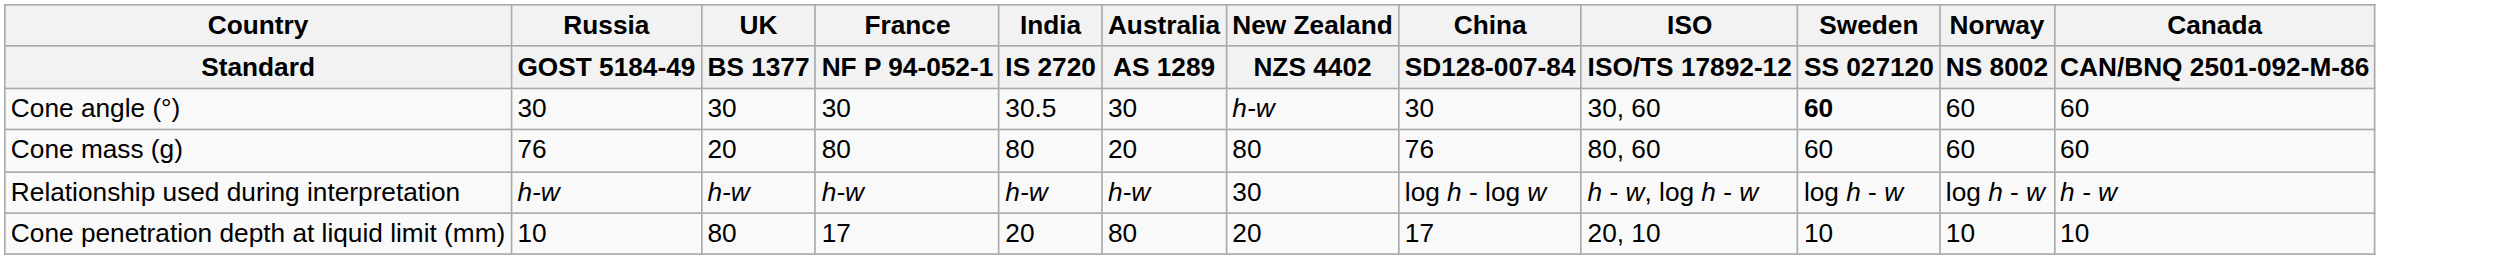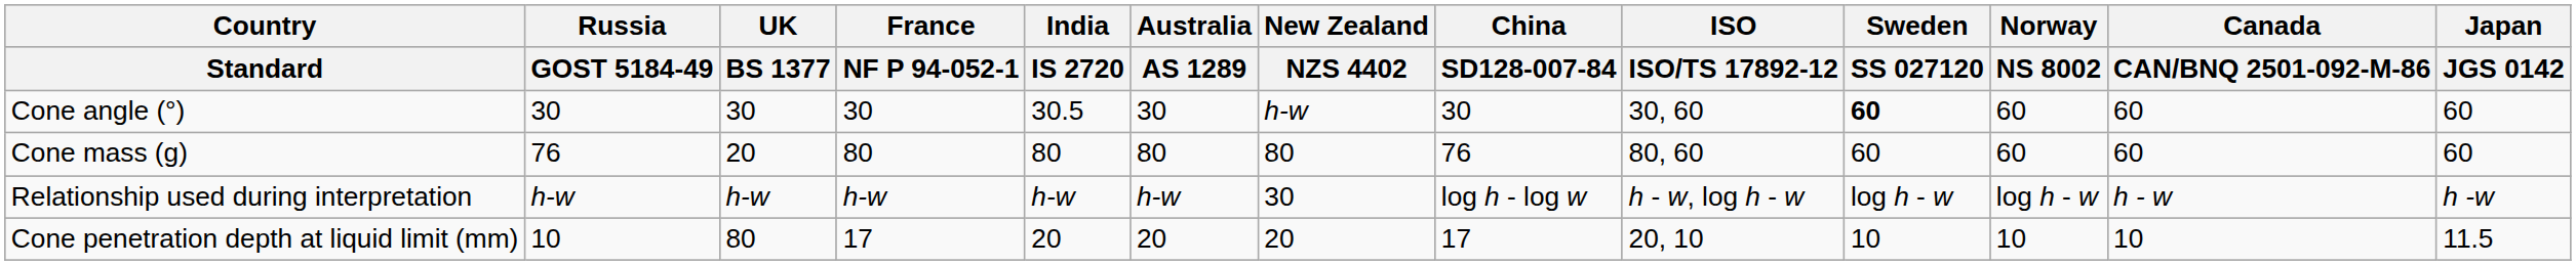+ column: Japan | JGS 0142 | 60 | 60 | h -w | 11.5
Cone mass (g) | Australia / AS 1289: 20 -> 80
Cone penetration depth at liquid limit (mm) | Australia / AS 1289: 80 -> 20
